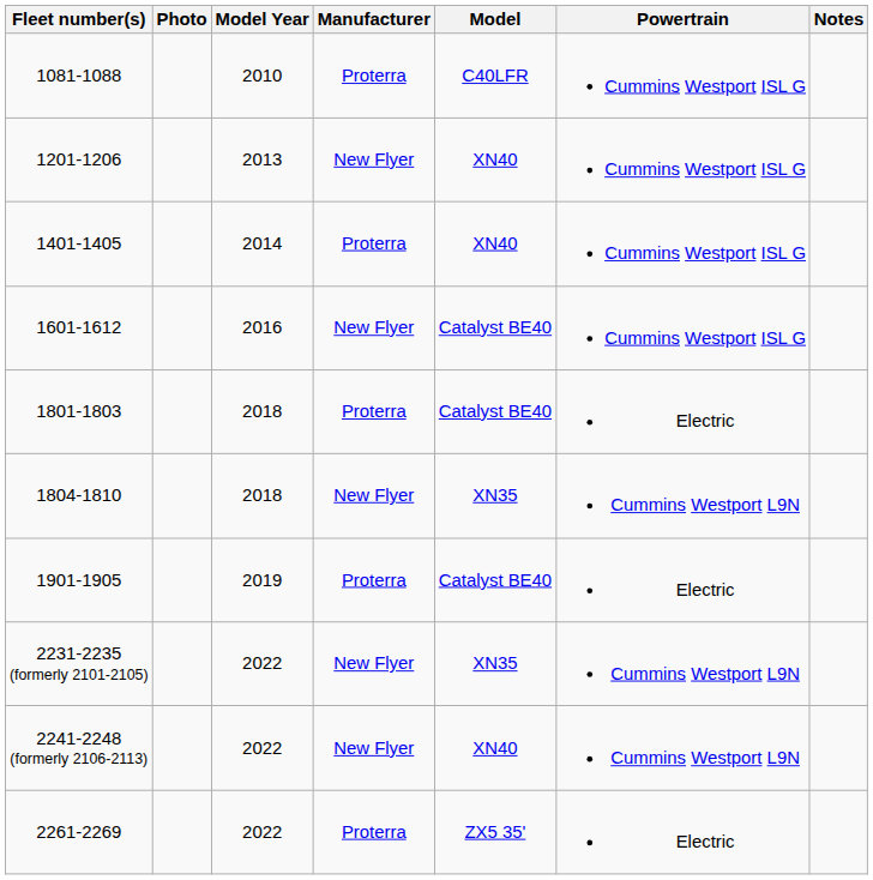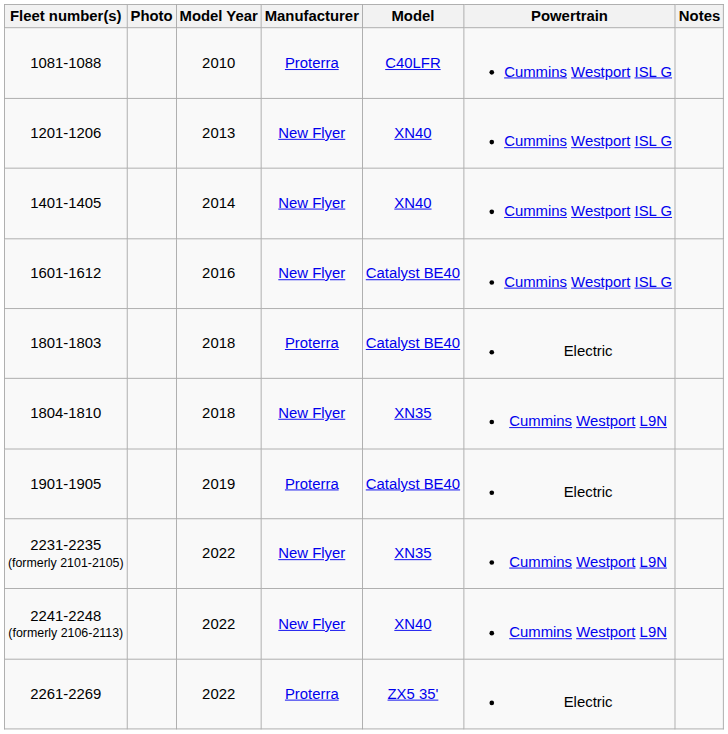1401-1405 | Manufacturer: Proterra -> New Flyer
